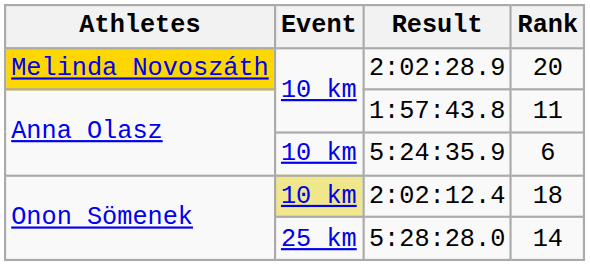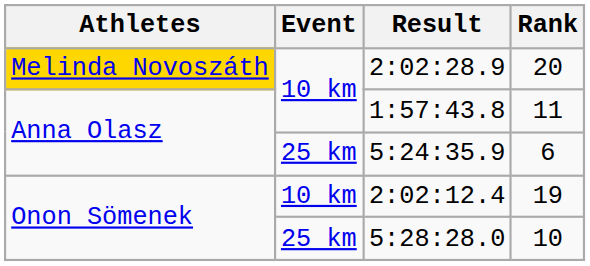5:24:35.9 | Event: 10 km -> 25 km
2:02:12.4 | Event: khaki background -> no background
2:02:12.4 | Rank: 18 -> 19
5:28:28.0 | Rank: 14 -> 10
